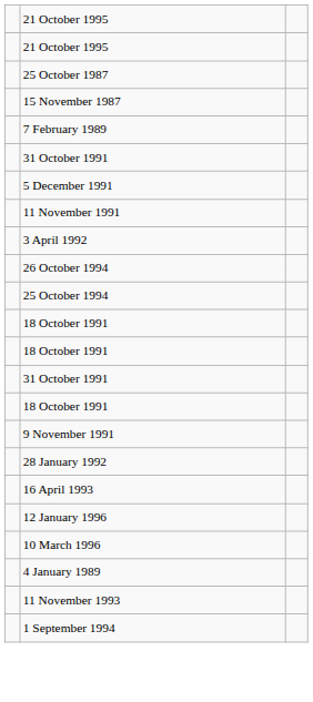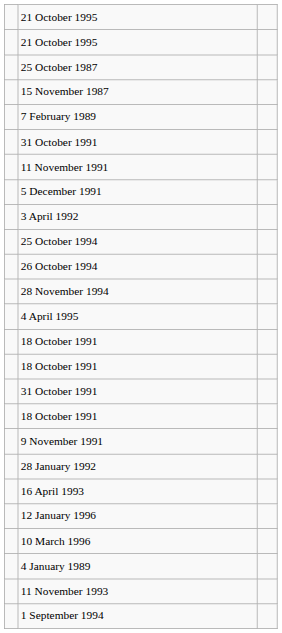rows swapped: 11 November 1991 <-> 5 December 1991
rows swapped: 25 October 1994 <-> 26 October 1994
+ row: 28 November 1994
+ row: 4 April 1995
